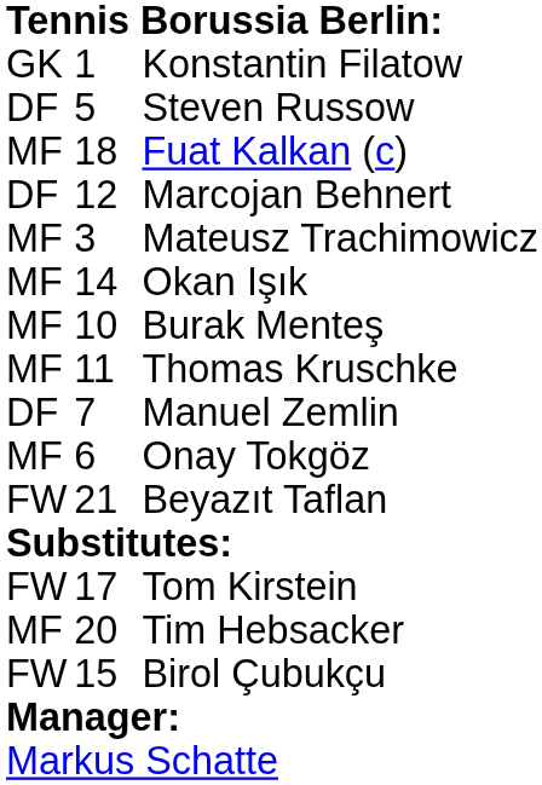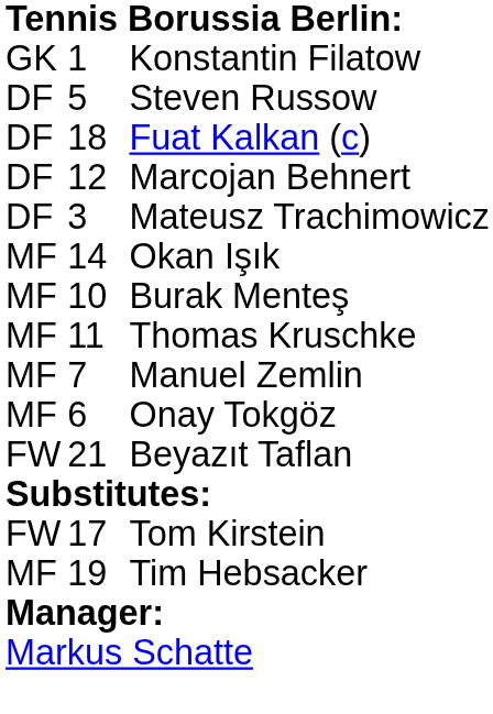Fuat Kalkan (c) | column 1: MF -> DF
Mateusz Trachimowicz | column 1: MF -> DF
Manuel Zemlin | column 1: DF -> MF
Tim Hebsacker | column 2: 20 -> 19
- row: FW | 15 | Birol Çubukçu
